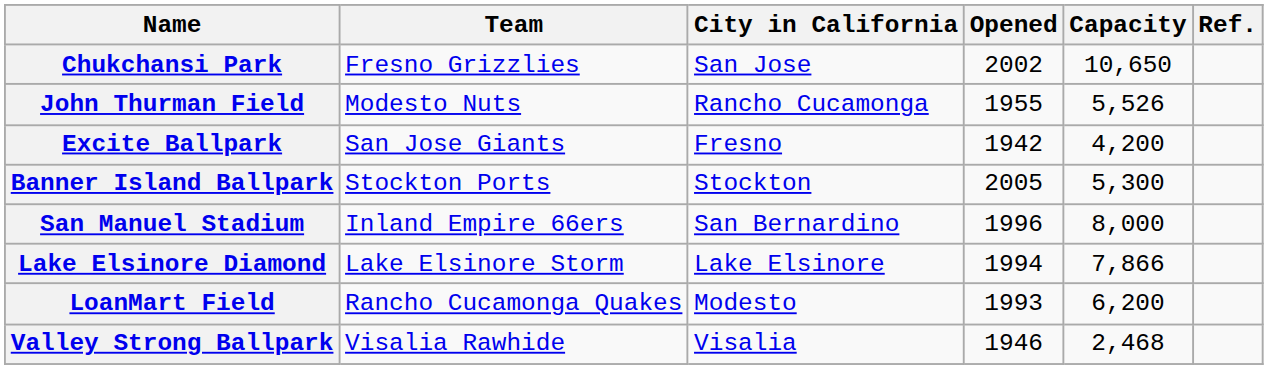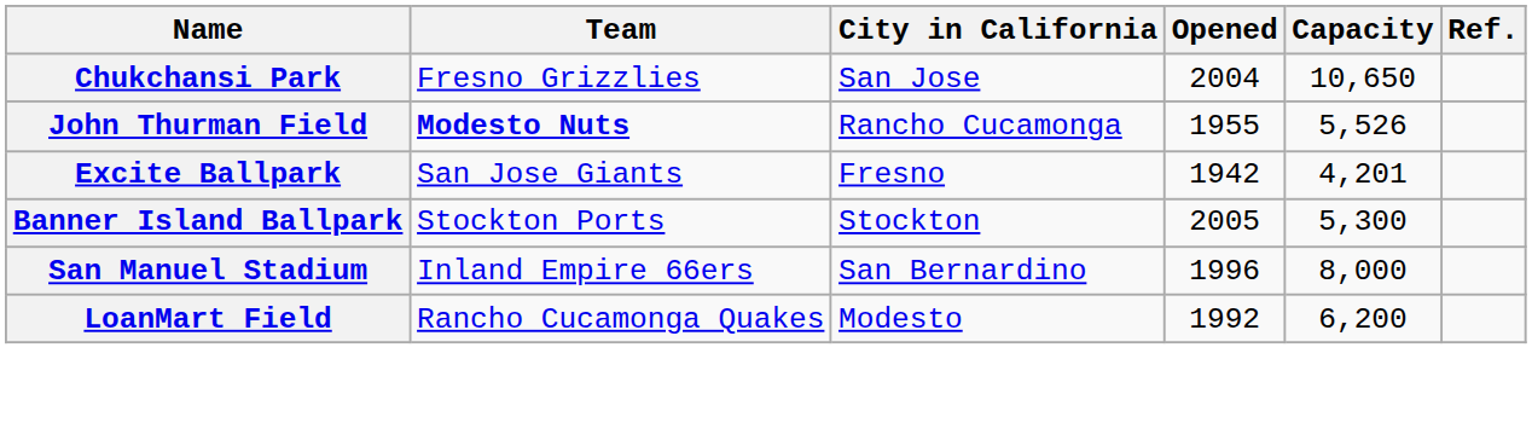Chukchansi Park | Opened: 2002 -> 2004
John Thurman Field | Team: normal -> bold
Excite Ballpark | Capacity: 4,200 -> 4,201
- row: Lake Elsinore Diamond | Lake Elsinore Storm | Lake Elsinore | 1994 | 7,866
LoanMart Field | Opened: 1993 -> 1992
- row: Valley Strong Ballpark | Visalia Rawhide | Visalia | 1946 | 2,468
